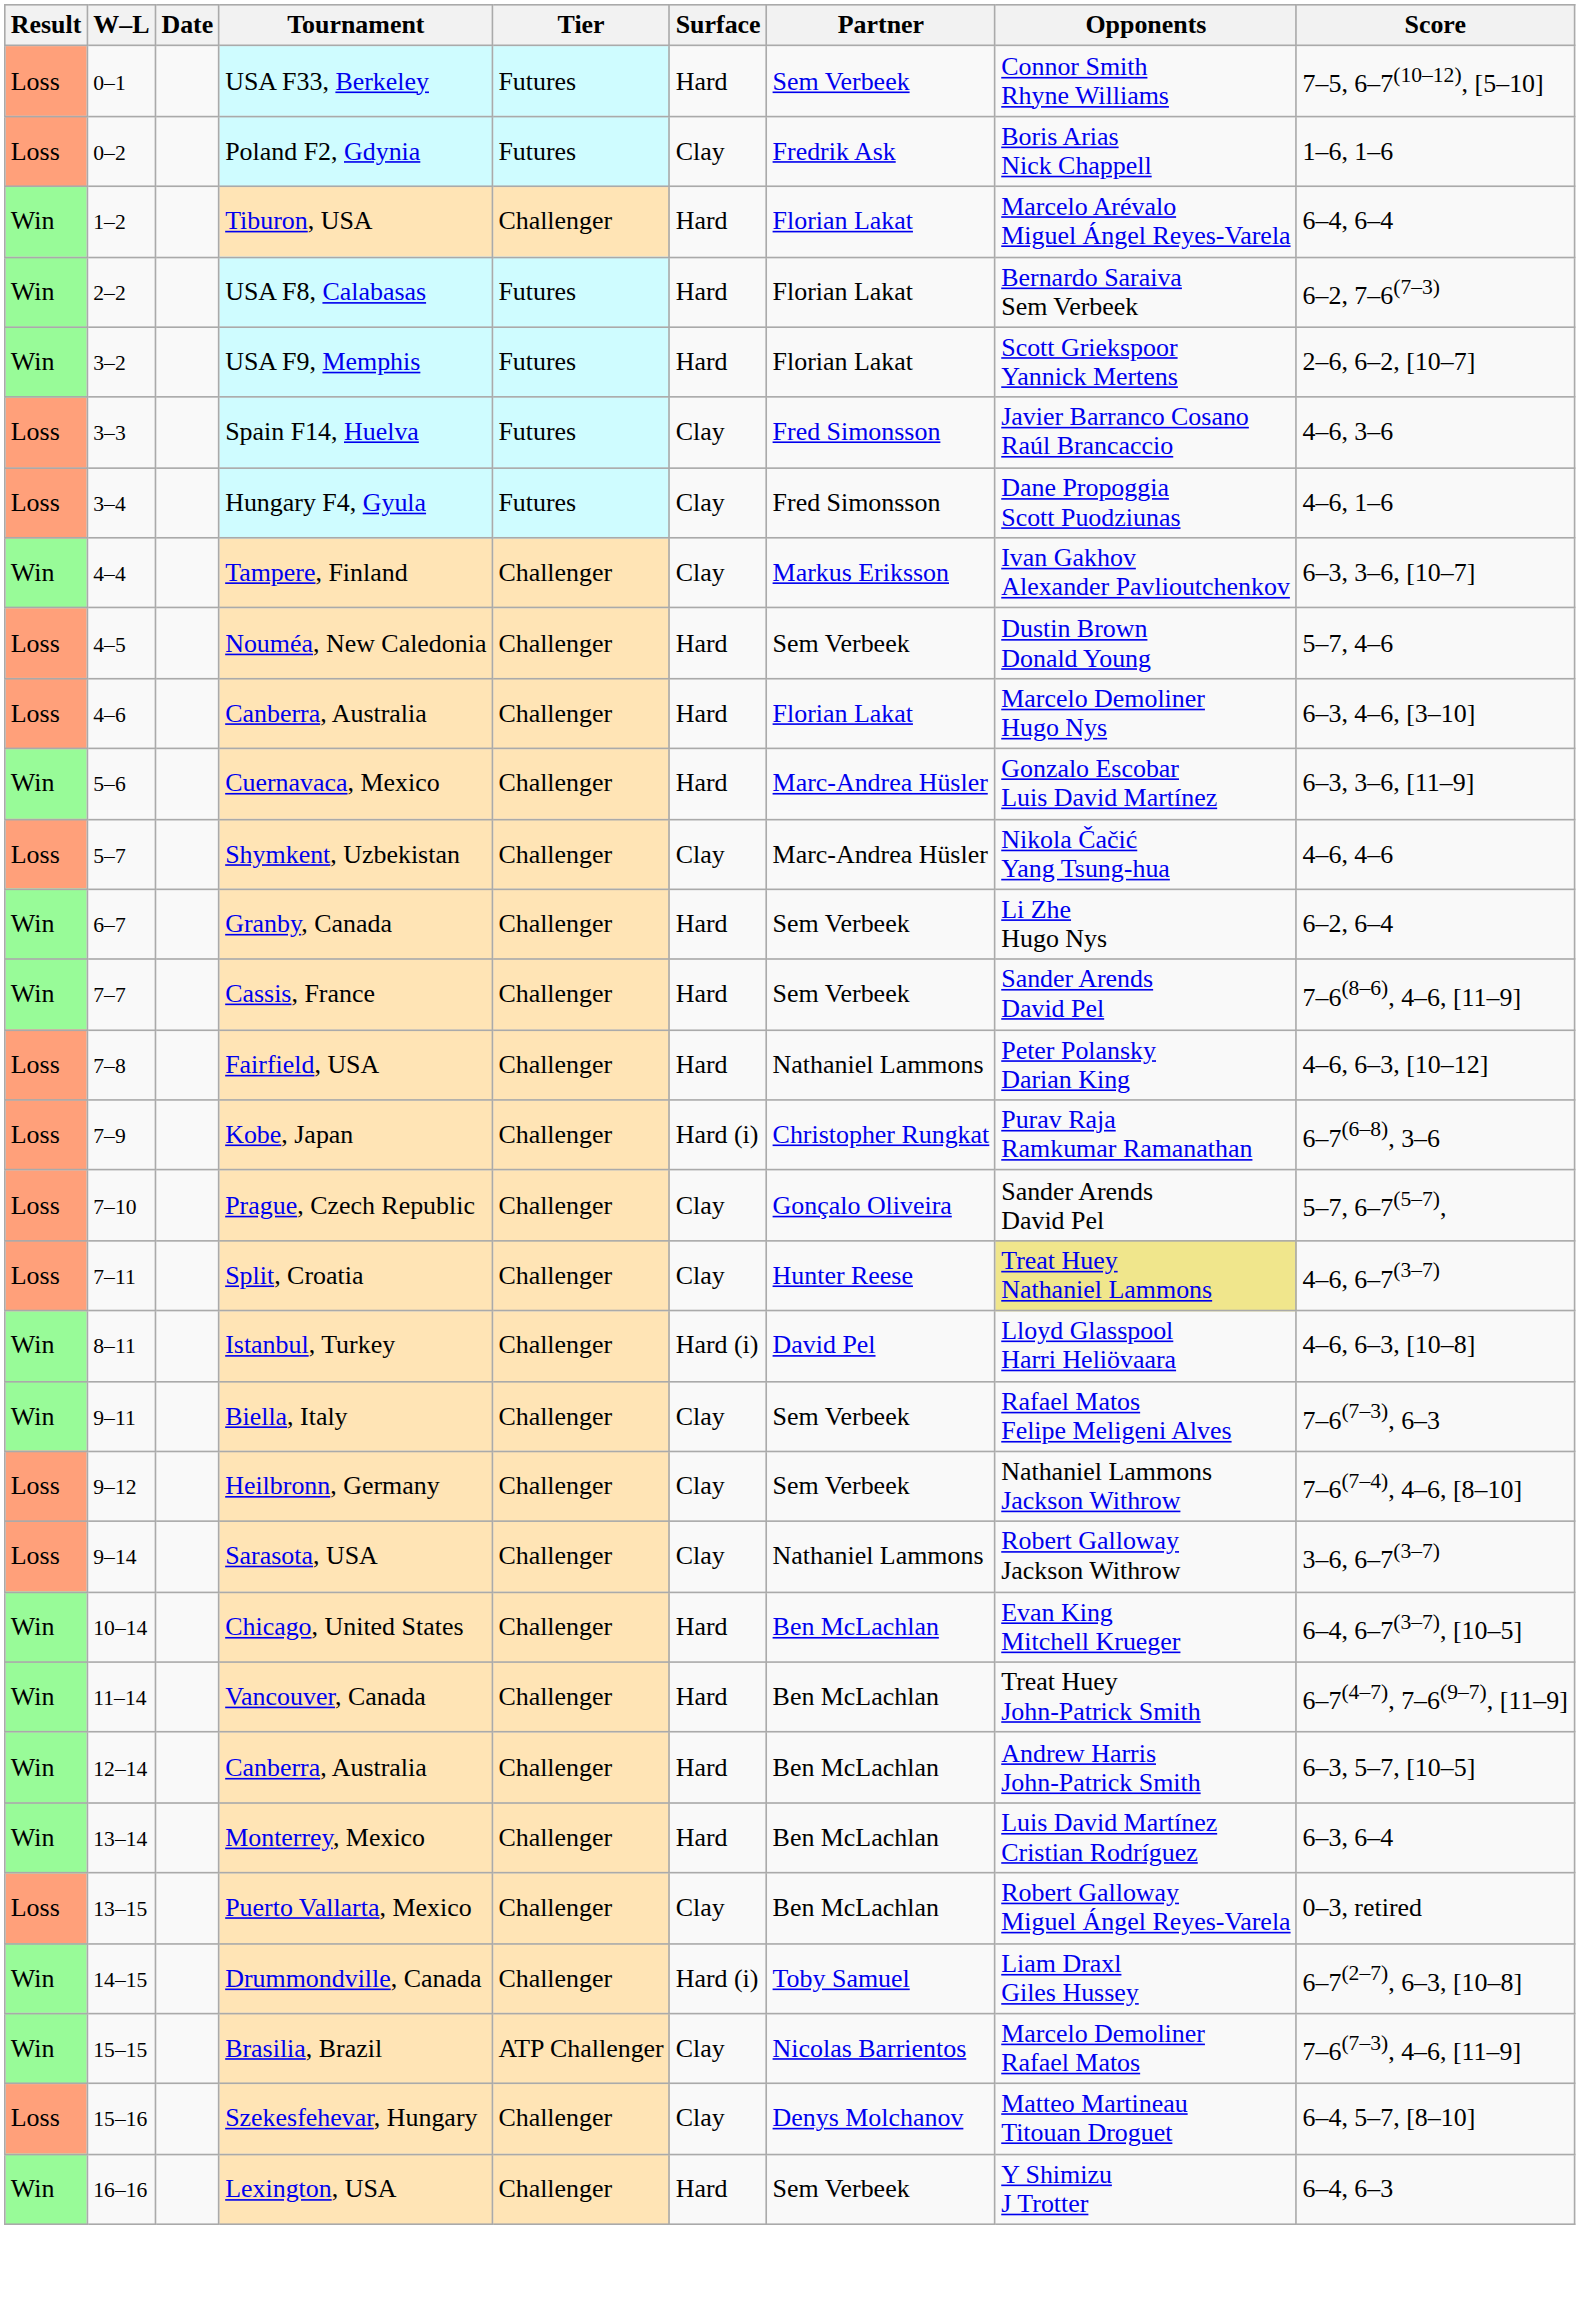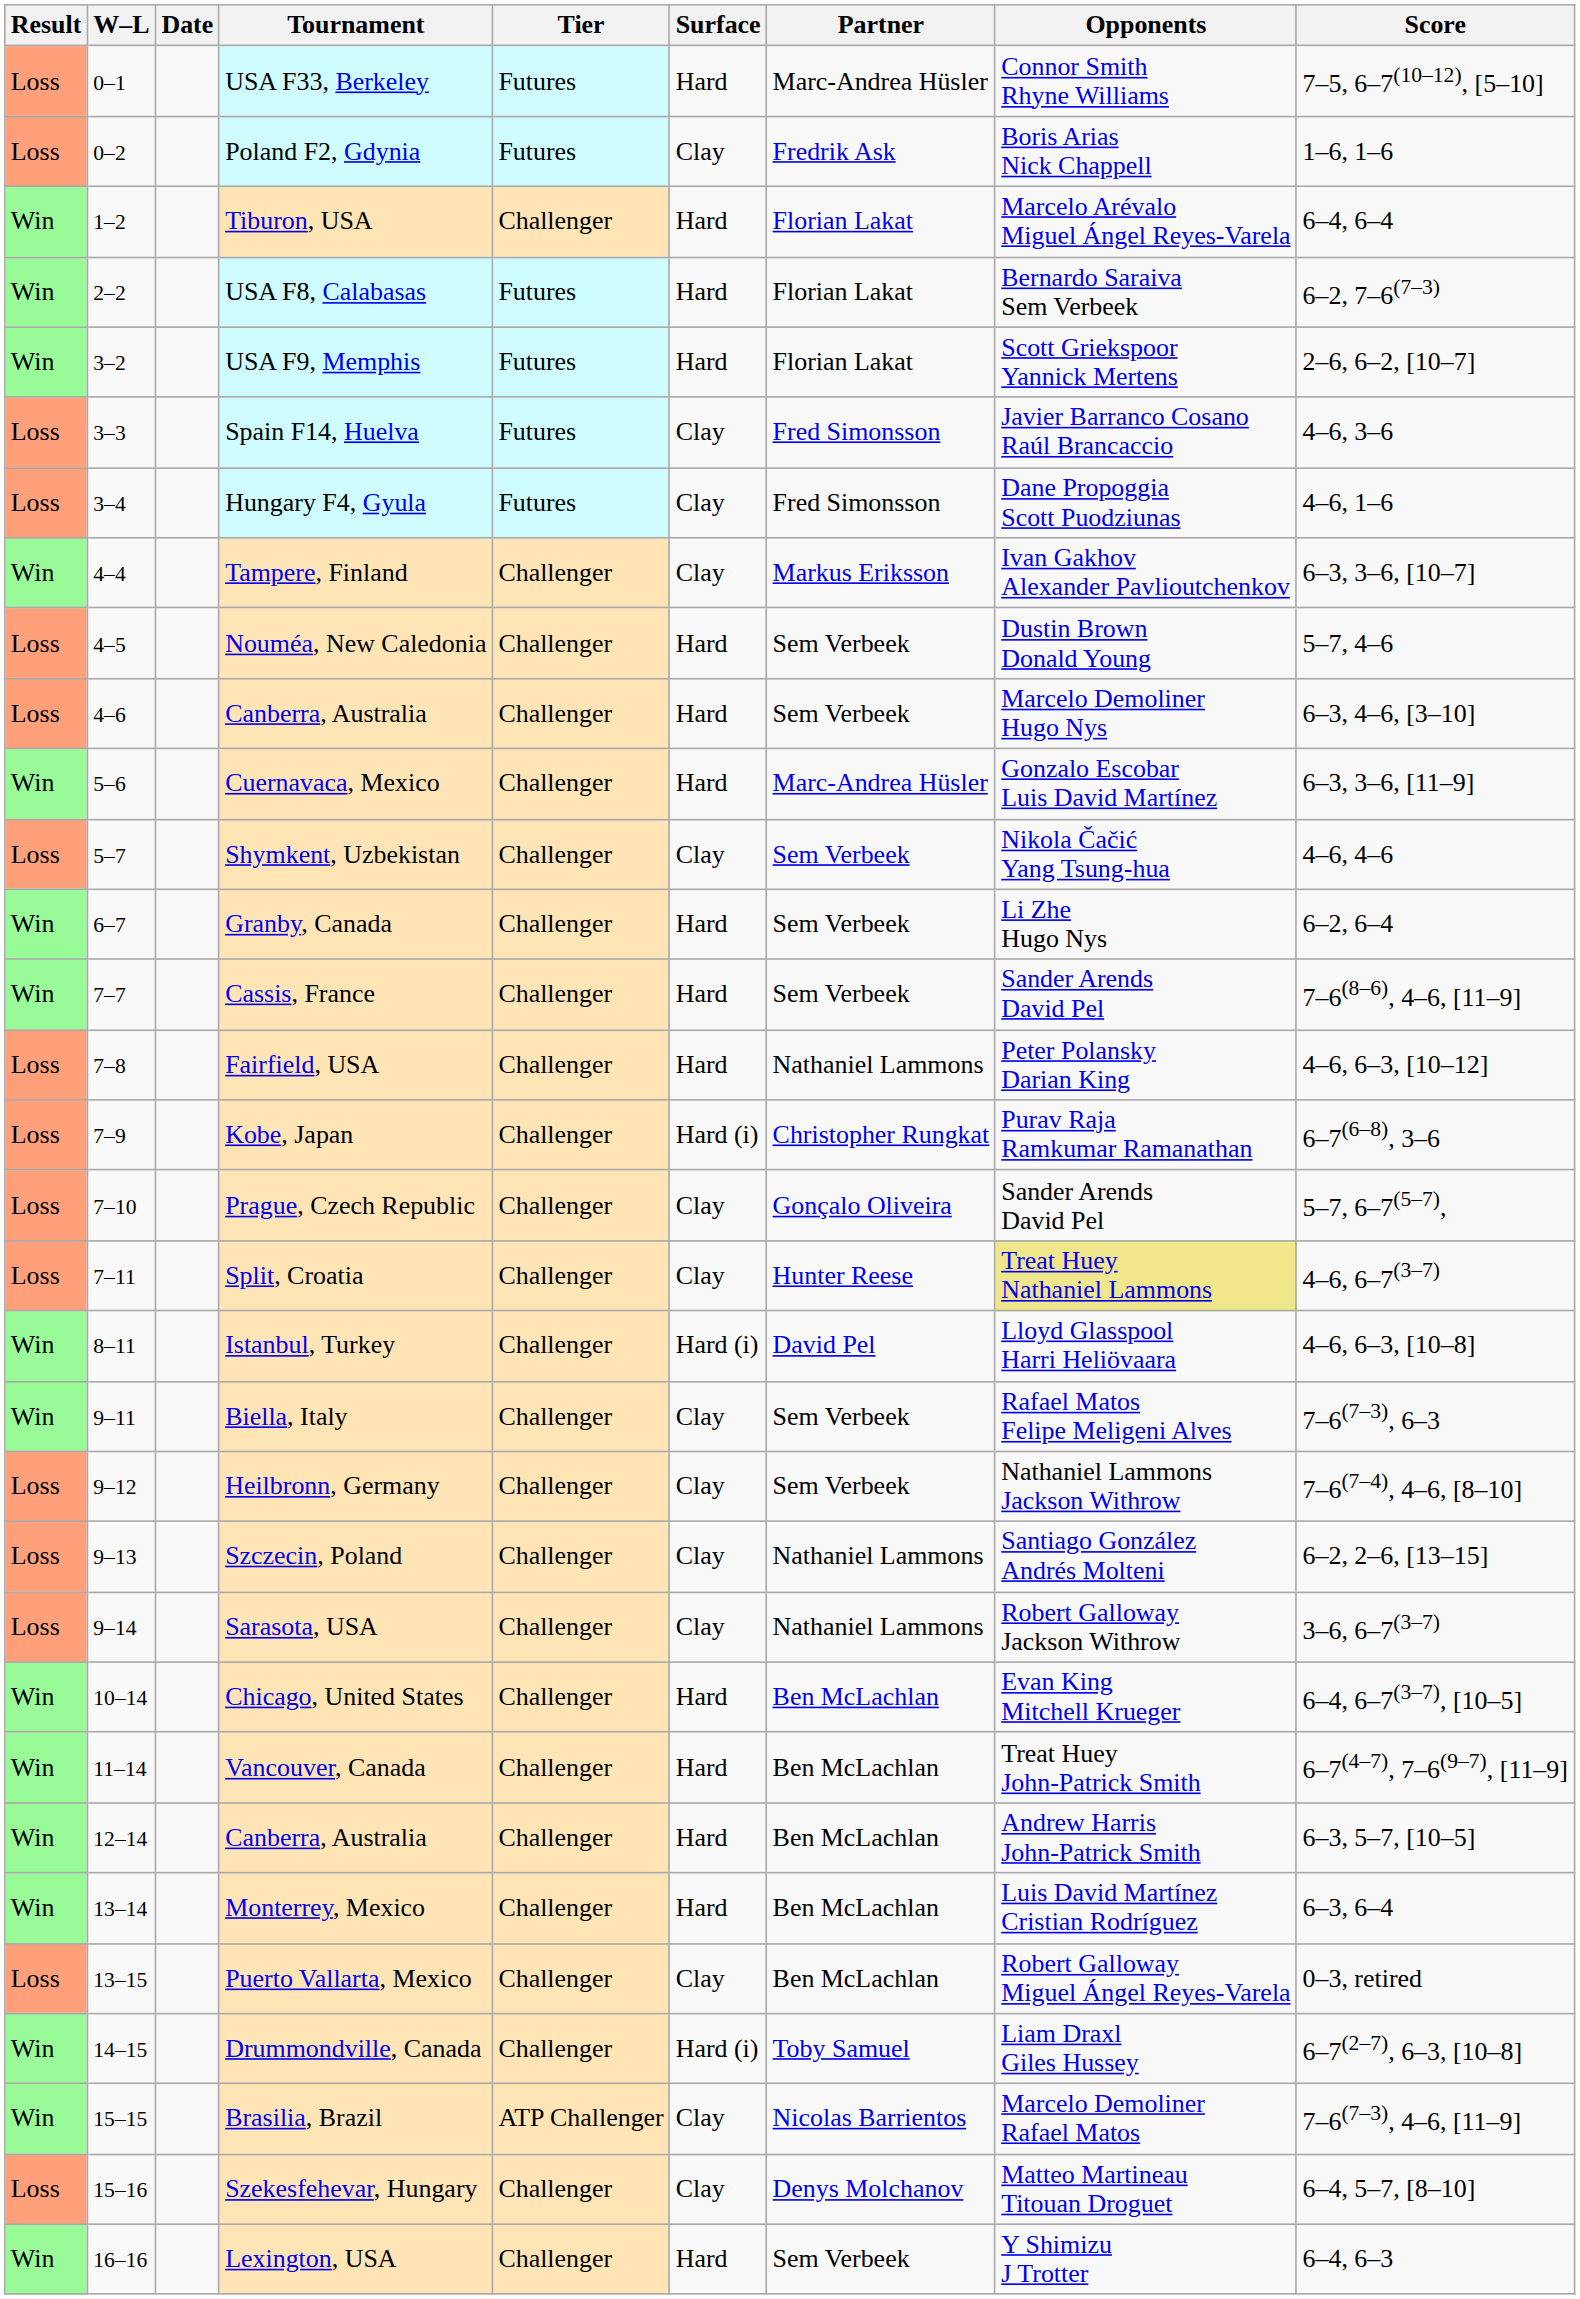USA F33, Berkeley | Partner: Sem Verbeek -> Marc-Andrea Hüsler
4–6 / Canberra, Australia | Partner: Florian Lakat -> Sem Verbeek
Shymkent, Uzbekistan | Partner: Marc-Andrea Hüsler -> Sem Verbeek
+ row: Loss | 9–13 | Szczecin, Poland | Challenger | Clay | Nathaniel Lammons | Santiago González Andrés Molteni | 6–2, 2–6, [13–15]
